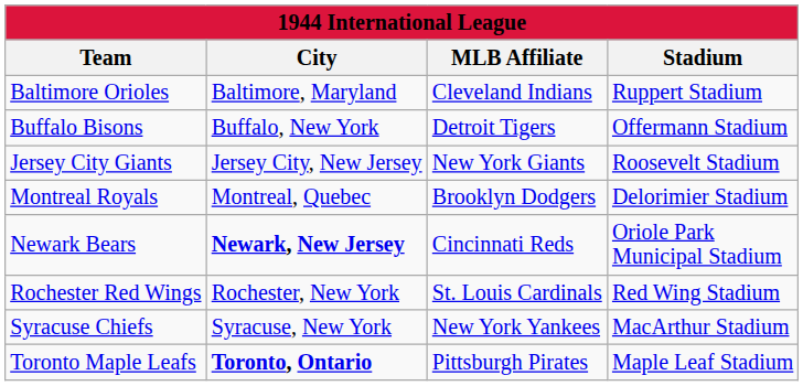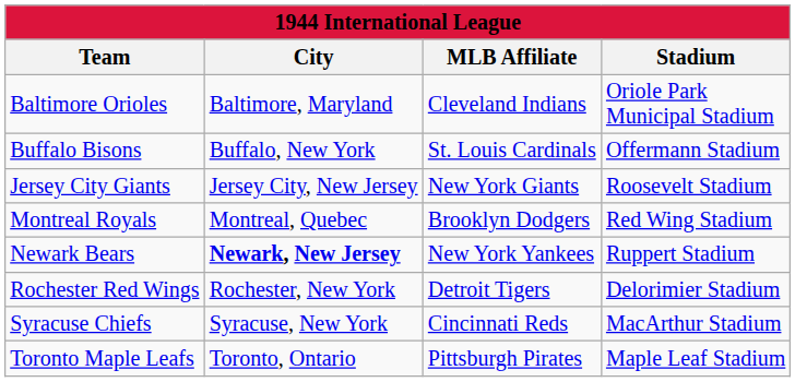Baltimore Orioles | Stadium: Ruppert Stadium -> Oriole Park Municipal Stadium
Buffalo Bisons | MLB Affiliate: Detroit Tigers -> St. Louis Cardinals
Montreal Royals | Stadium: Delorimier Stadium -> Red Wing Stadium
Newark Bears | MLB Affiliate: Cincinnati Reds -> New York Yankees
Newark Bears | Stadium: Oriole Park Municipal Stadium -> Ruppert Stadium
Rochester Red Wings | MLB Affiliate: St. Louis Cardinals -> Detroit Tigers
Rochester Red Wings | Stadium: Red Wing Stadium -> Delorimier Stadium
Syracuse Chiefs | MLB Affiliate: New York Yankees -> Cincinnati Reds
Toronto Maple Leafs | City: bold -> normal
